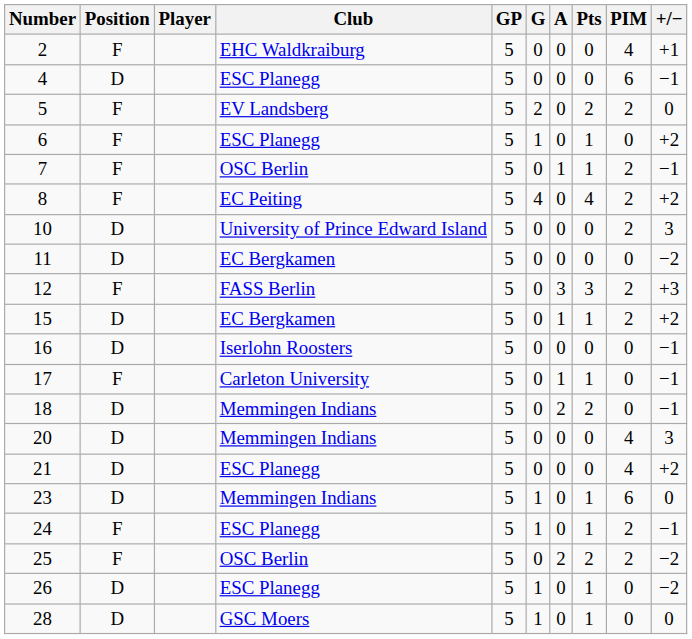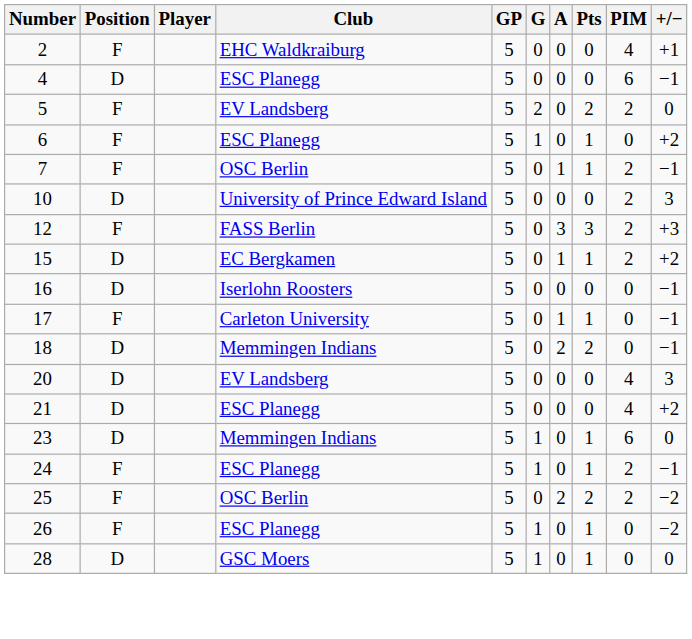- row: 8 | F | EC Peiting | 5 | 4 | 0 | 4 | 2 | +2
- row: 11 | D | EC Bergkamen | 5 | 0 | 0 | 0 | 0 | −2
20 | Club: Memmingen Indians -> EV Landsberg
26 | Position: D -> F
